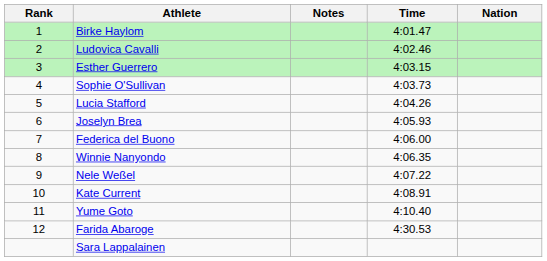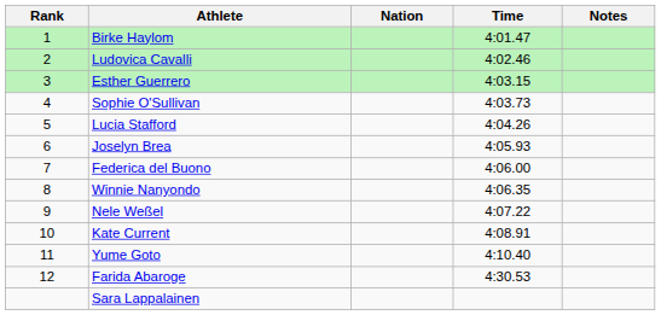columns swapped: Nation <-> Notes
